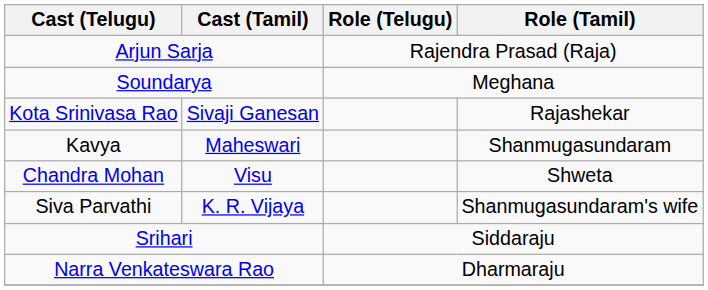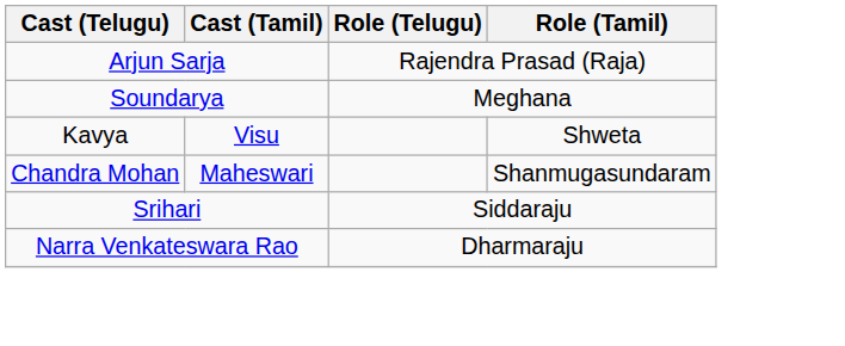- row: Kota Srinivasa Rao | Sivaji Ganesan | Rajashekar
Kavya | Cast (Tamil): Maheswari -> Visu
Kavya | Role (Tamil): Shanmugasundaram -> Shweta
Chandra Mohan | Cast (Tamil): Visu -> Maheswari
Chandra Mohan | Role (Tamil): Shweta -> Shanmugasundaram
- row: Siva Parvathi | K. R. Vijaya | Shanmugasundaram's wife
